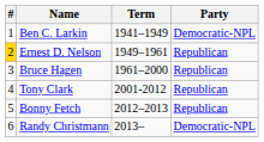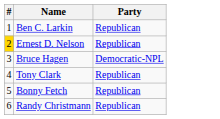- column: Term | 1941–1949 | 1949–1961 | 1961–2000 | 2001-2012 | 2012–2013 | 2013–
Ben C. Larkin | Party: Democratic-NPL -> Republican
Bruce Hagen | Party: Republican -> Democratic-NPL
Randy Christmann | Party: Democratic-NPL -> Republican
